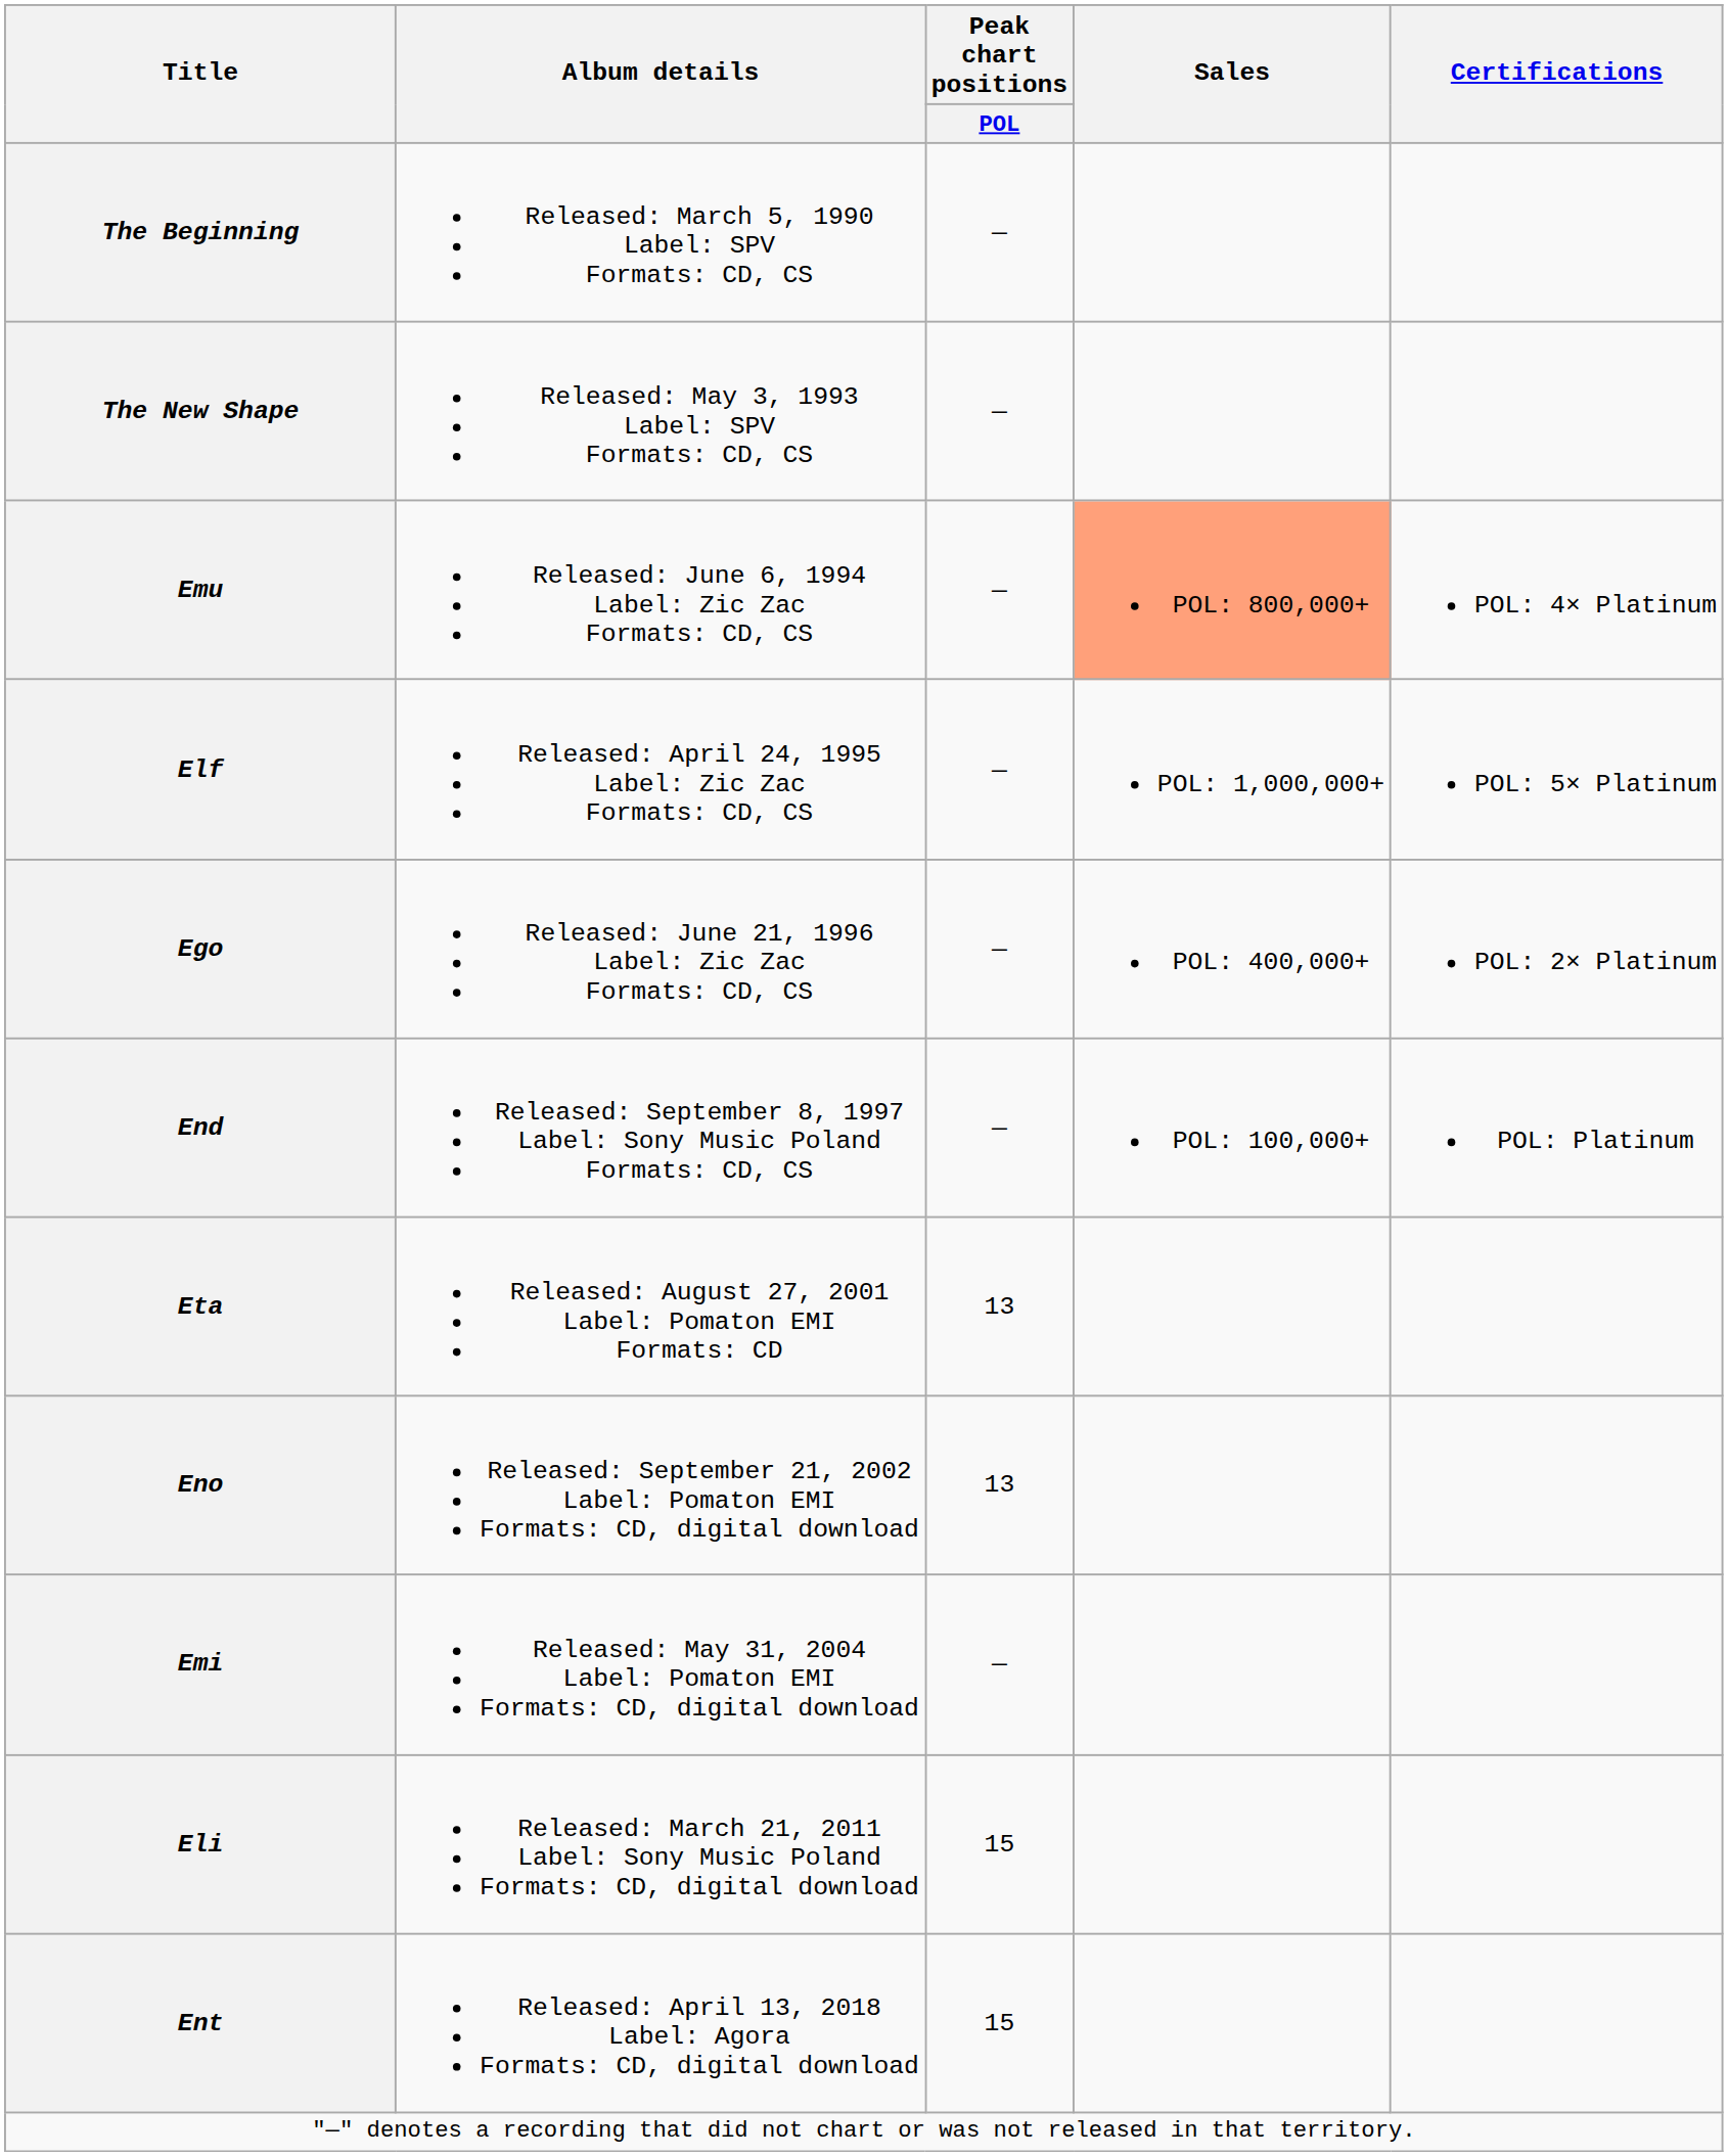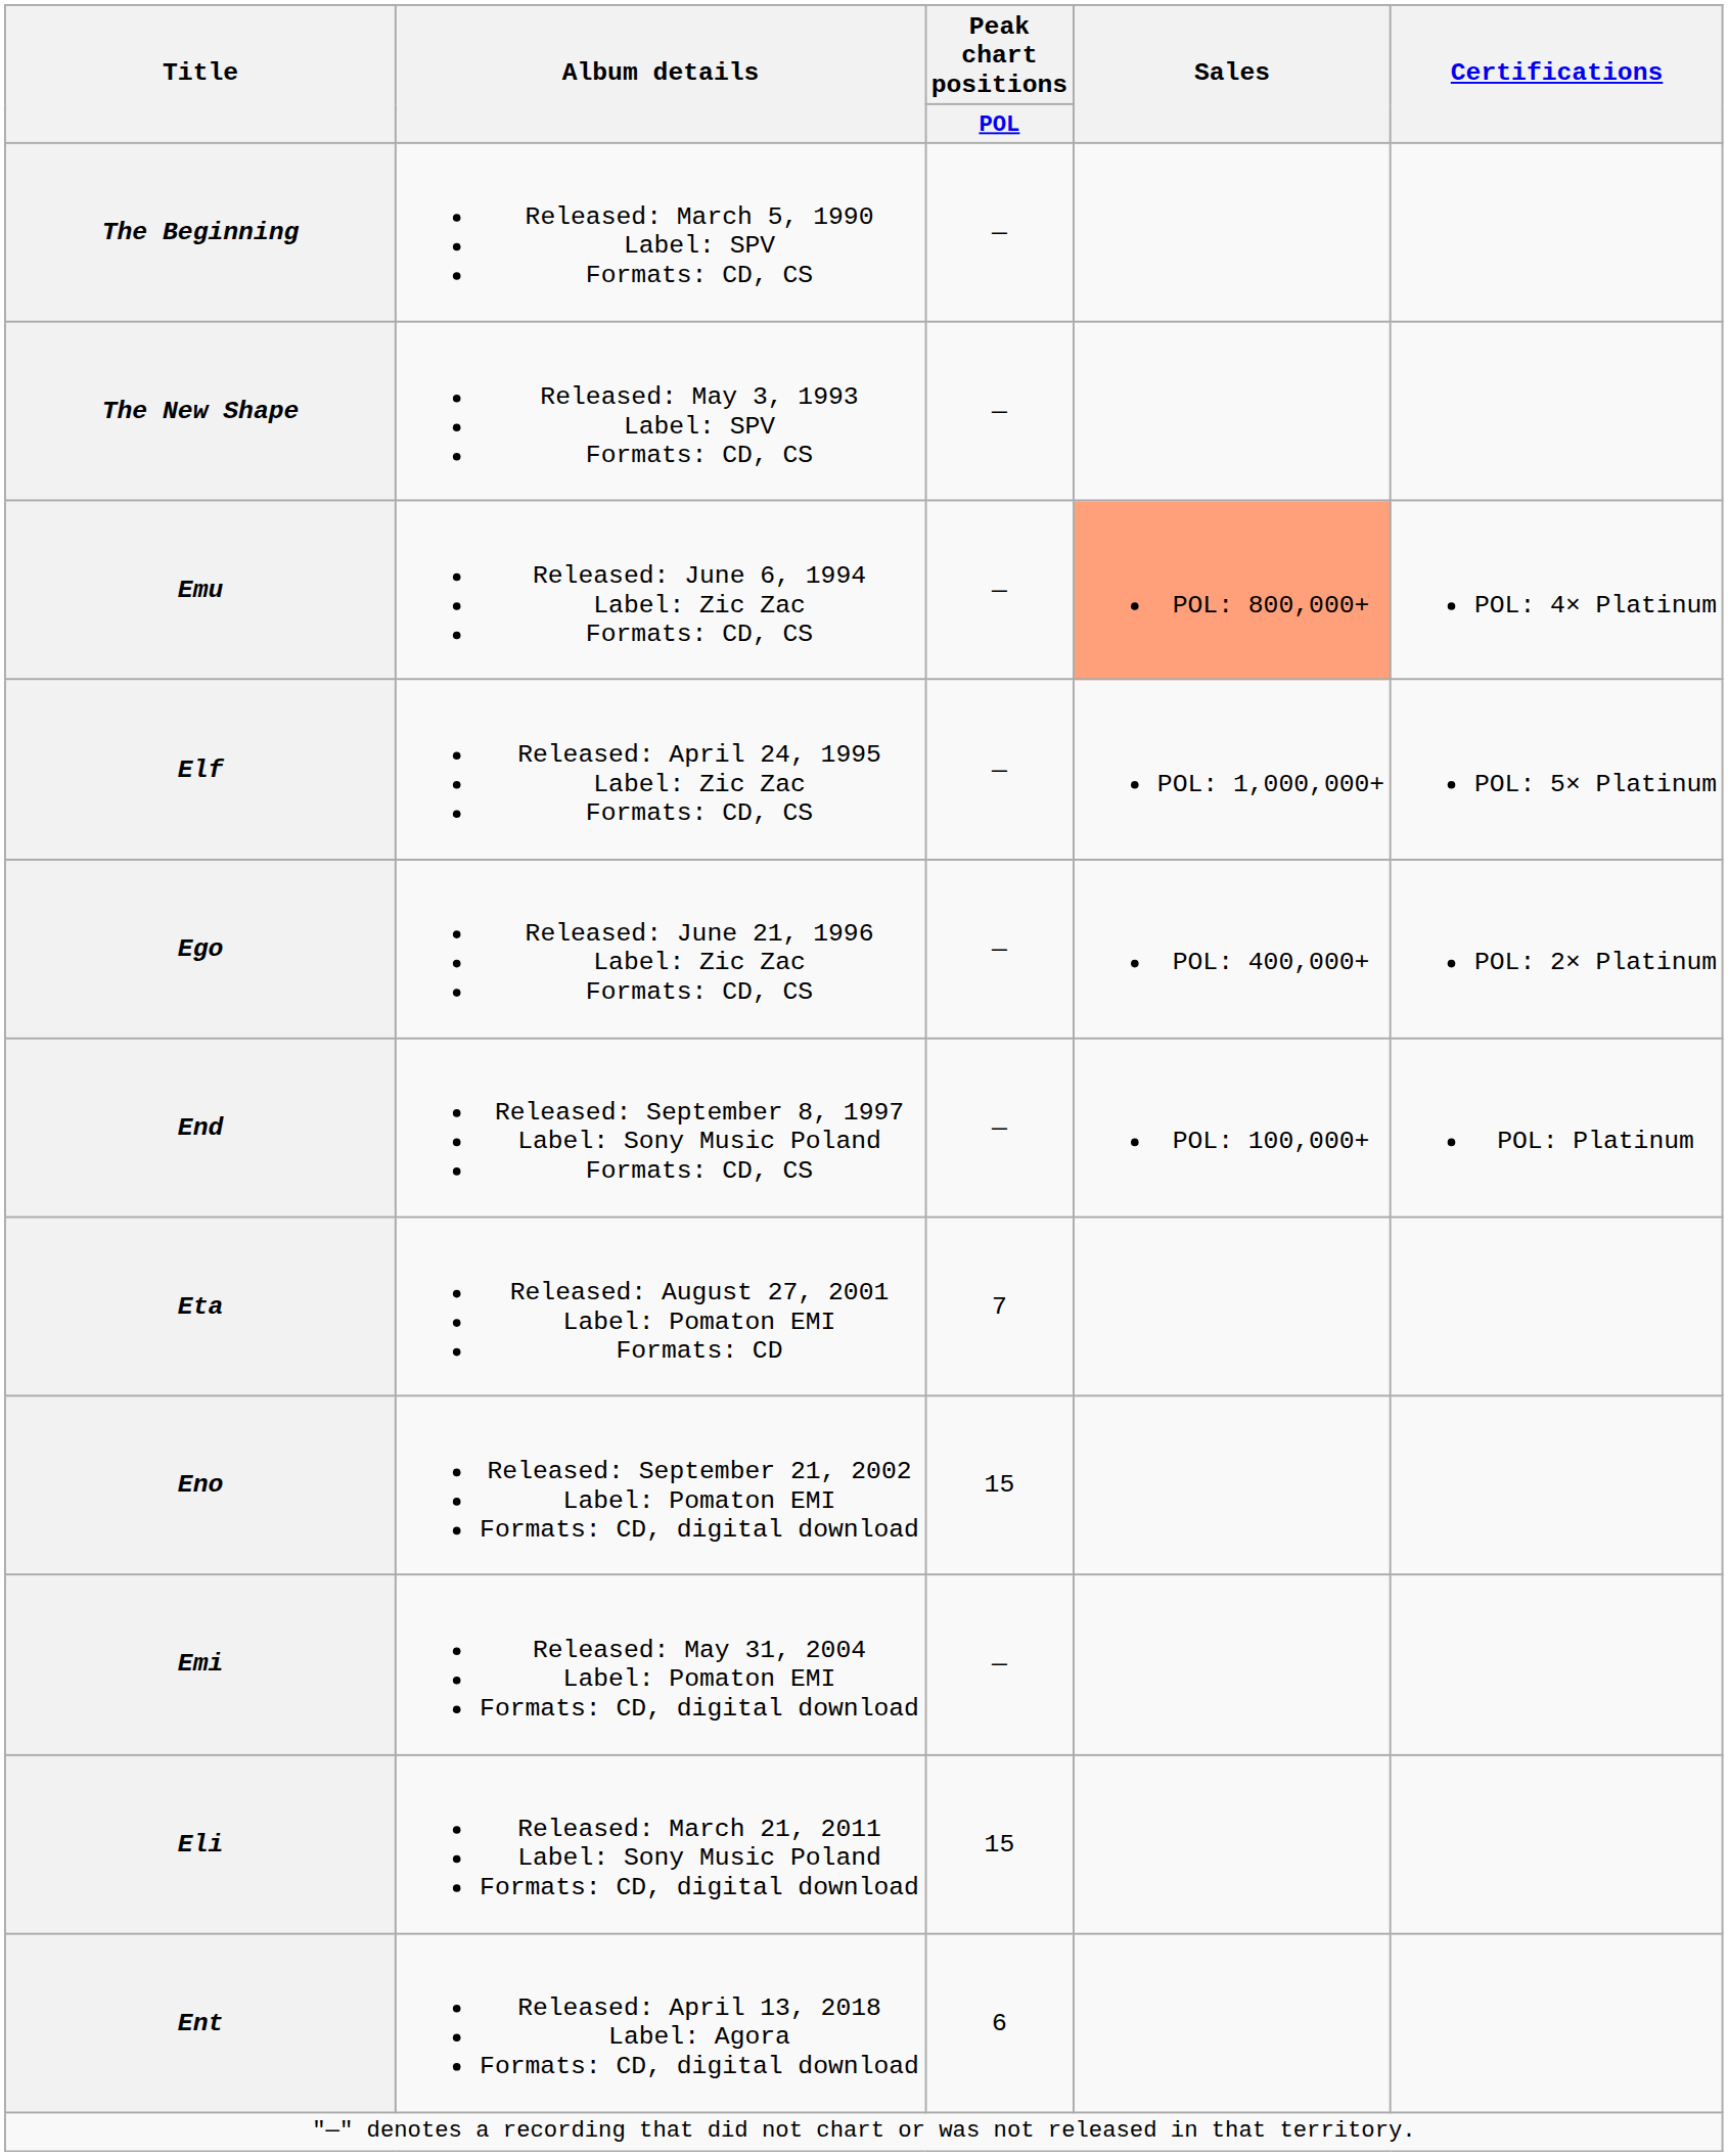Eta | Peak chart positions / POL: 13 -> 7
Eno | Peak chart positions / POL: 13 -> 15
Ent | Peak chart positions / POL: 15 -> 6
